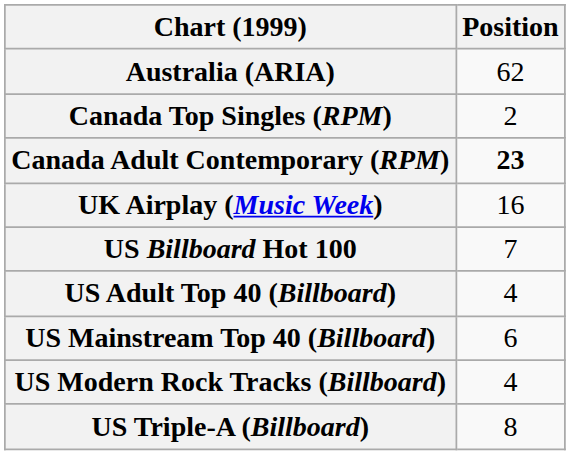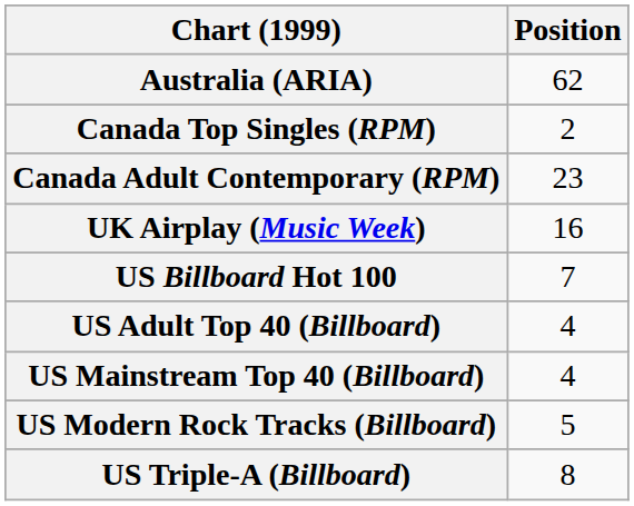Canada Adult Contemporary (RPM) | Position: bold -> normal
US Mainstream Top 40 (Billboard) | Position: 6 -> 4
US Modern Rock Tracks (Billboard) | Position: 4 -> 5
